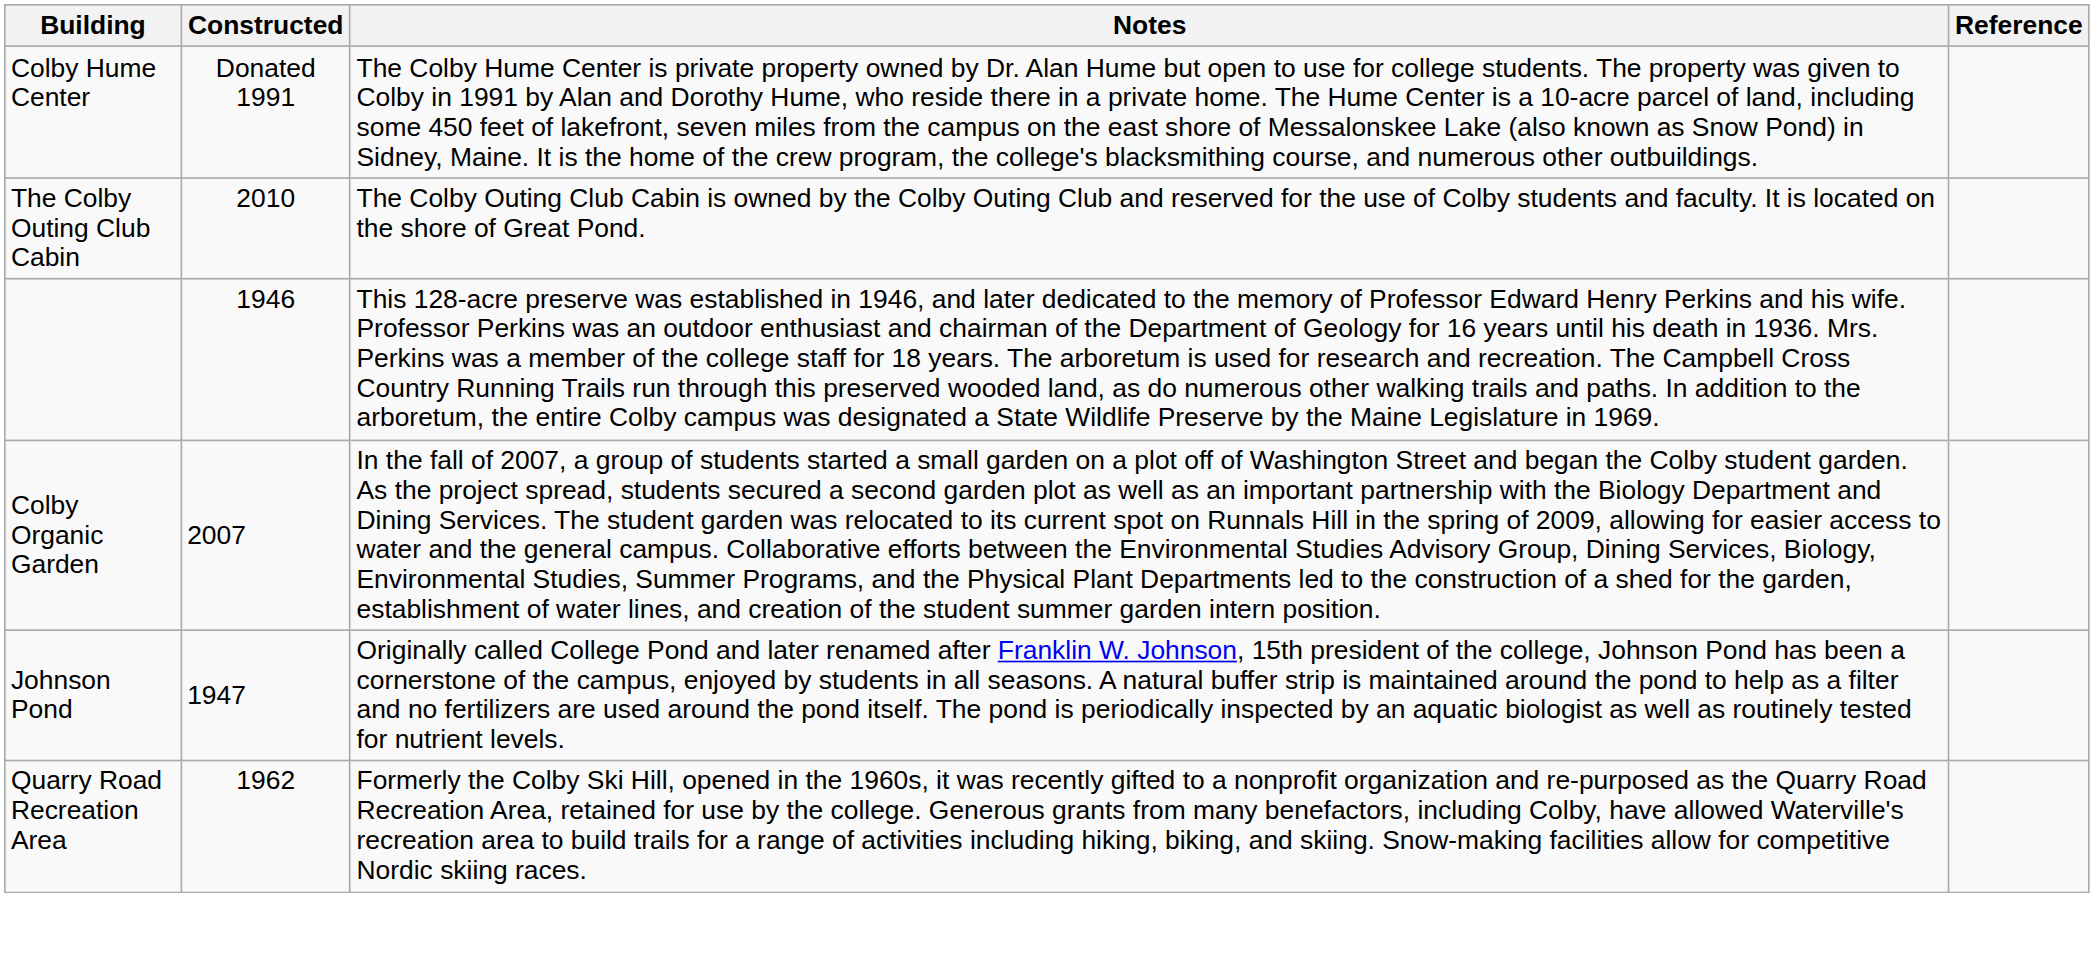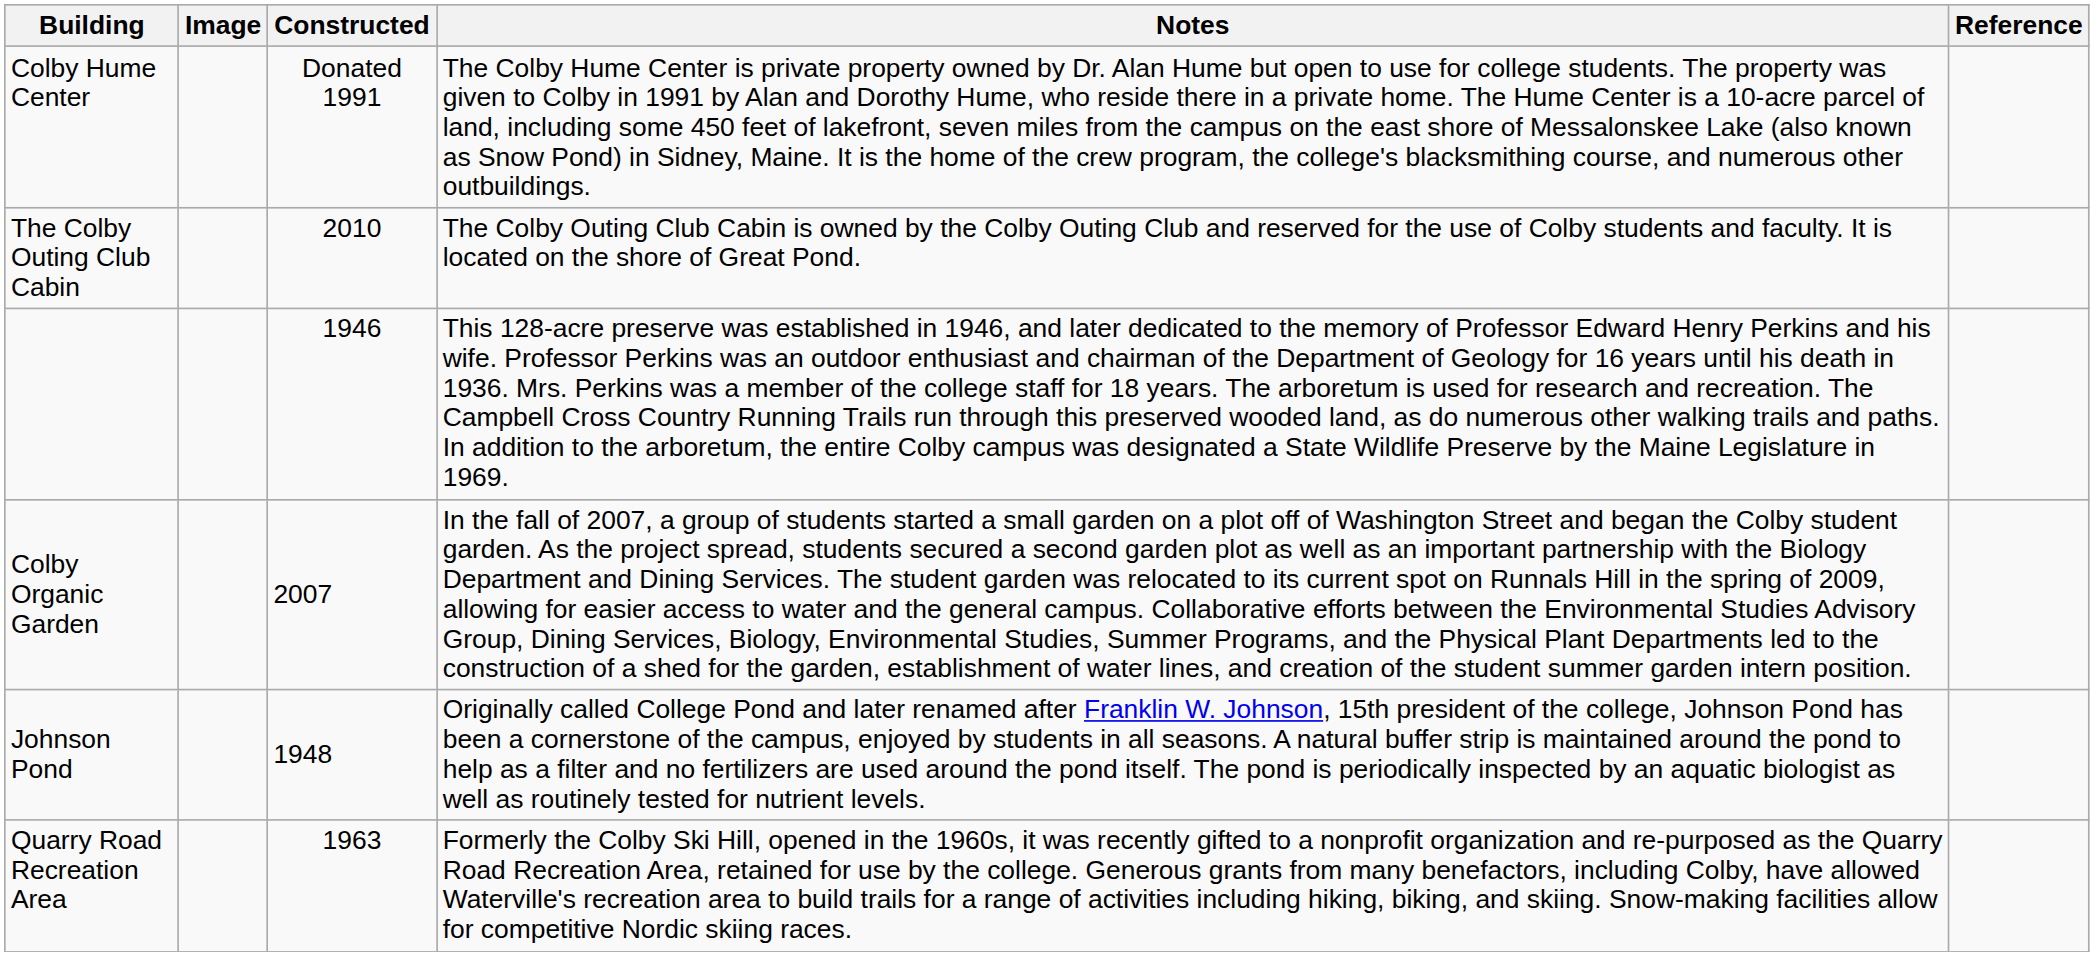+ column: Image
Johnson Pond | Constructed: 1947 -> 1948
Quarry Road Recreation Area | Constructed: 1962 -> 1963
